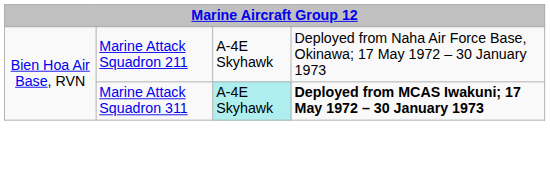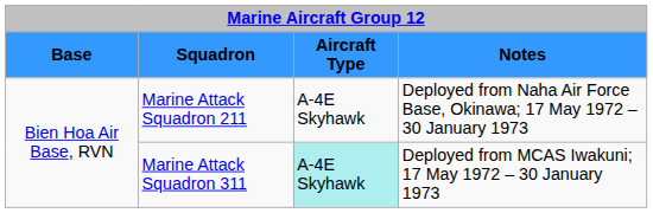+ row: Base | Squadron | Aircraft Type | Notes
Marine Attack Squadron 311 | column 4: bold -> normal
